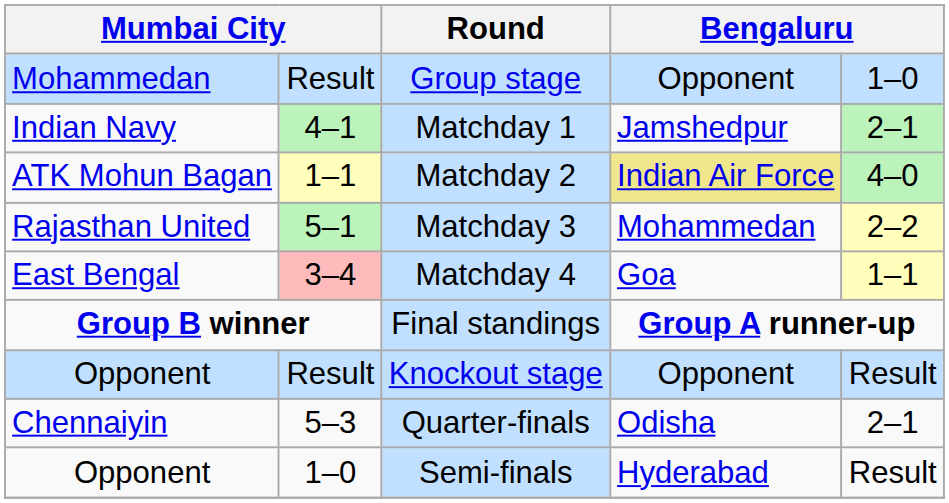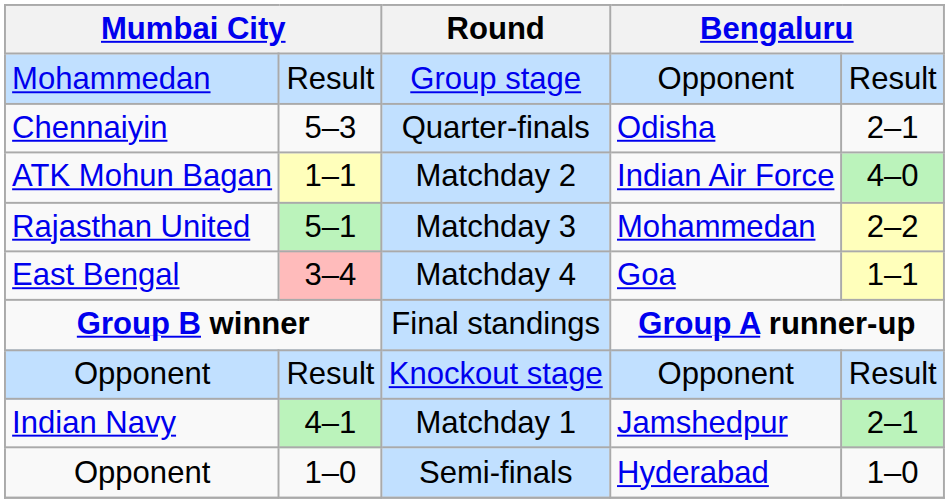Group stage | column 5: 1–0 -> Result
rows swapped: Matchday 1 <-> Quarter-finals
Matchday 2 | column 4: khaki background -> no background
Semi-finals | column 5: Result -> 1–0
